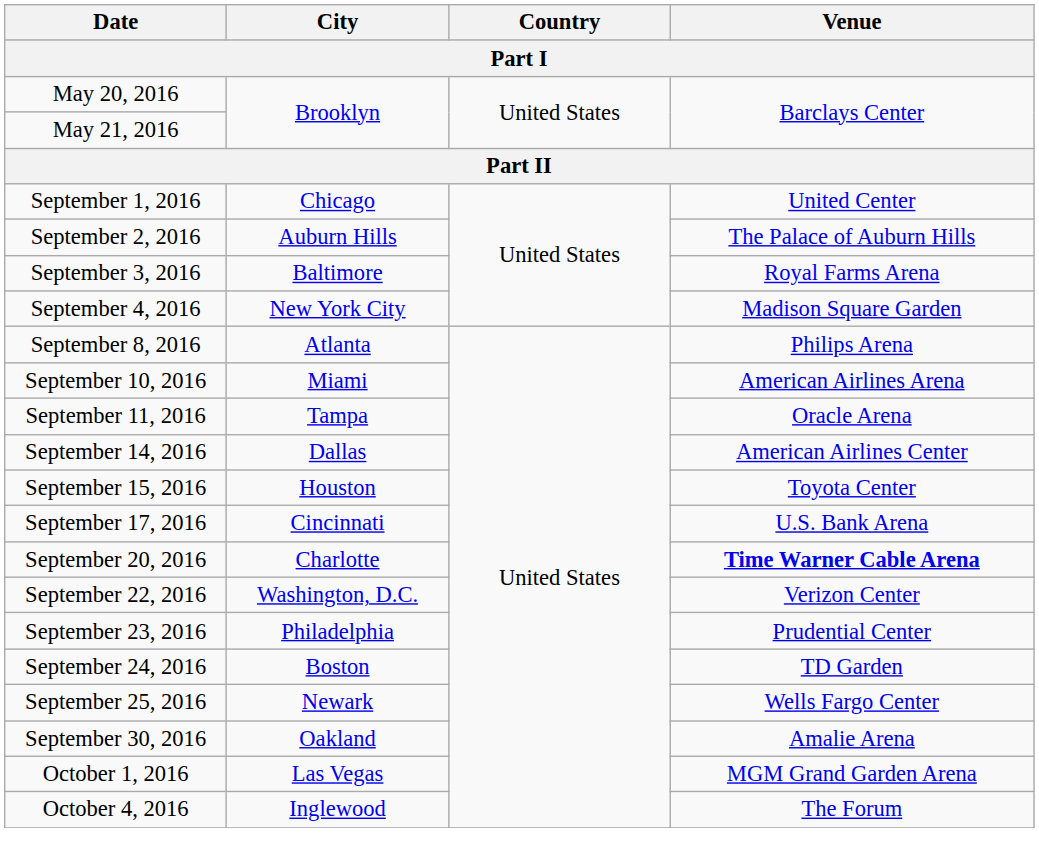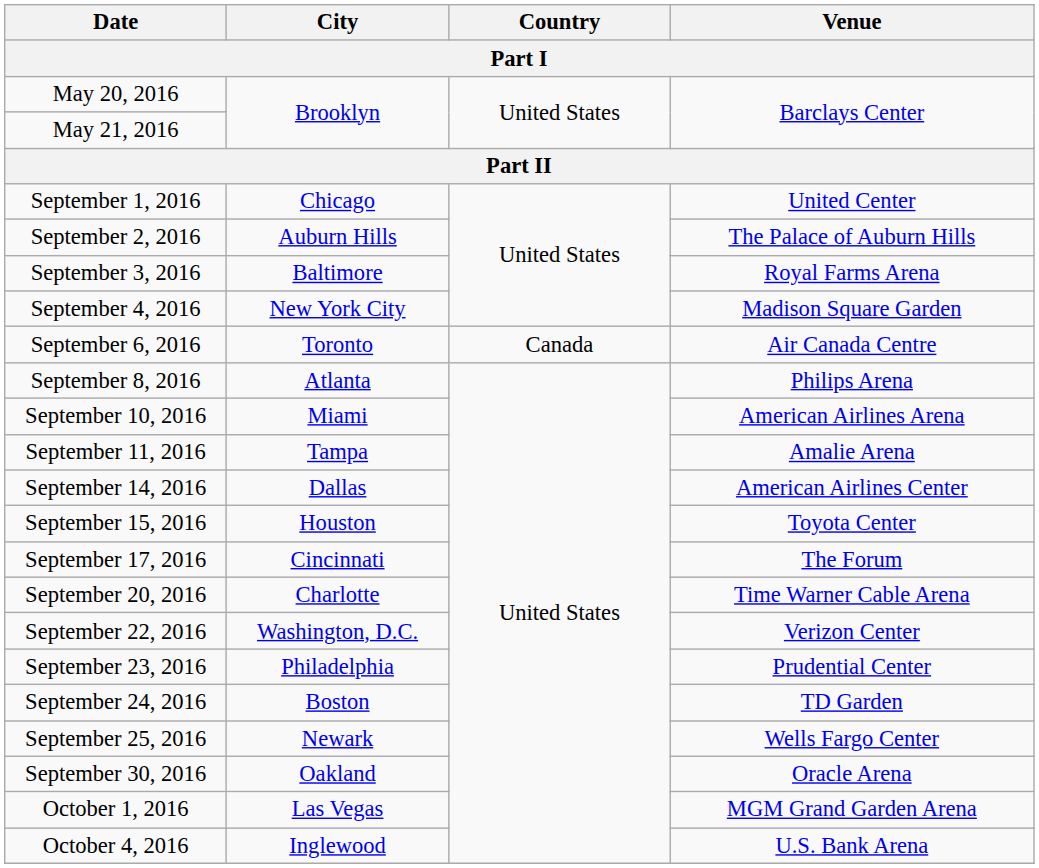+ row: September 6, 2016 | Toronto | Canada | Air Canada Centre
September 11, 2016 | Venue: Oracle Arena -> Amalie Arena
September 17, 2016 | Venue: U.S. Bank Arena -> The Forum
September 20, 2016 | Venue: bold -> normal
September 30, 2016 | Venue: Amalie Arena -> Oracle Arena
October 4, 2016 | Venue: The Forum -> U.S. Bank Arena
